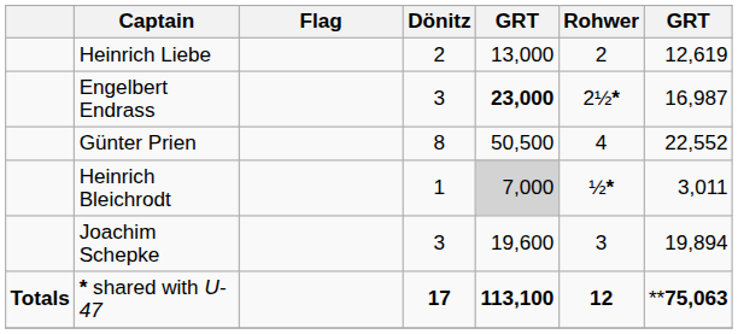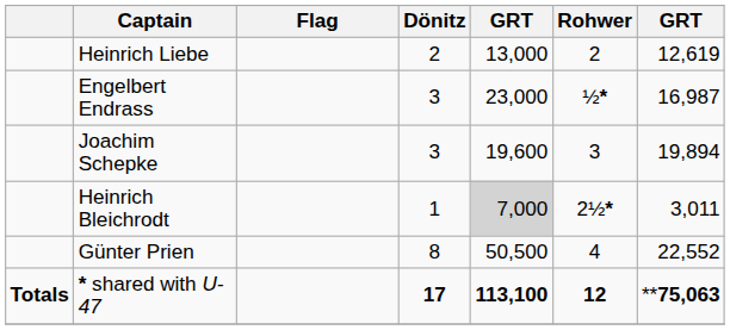Engelbert Endrass | column 5: bold -> normal
Engelbert Endrass | Rohwer: 2½* -> ½*
rows swapped: Günter Prien <-> Joachim Schepke
Heinrich Bleichrodt | Rohwer: ½* -> 2½*
